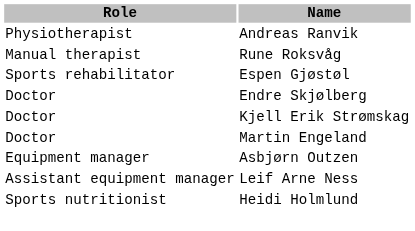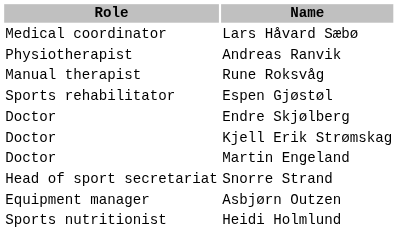+ row: Medical coordinator | Lars Håvard Sæbø
+ row: Head of sport secretariat | Snorre Strand
- row: Assistant equipment manager | Leif Arne Ness
